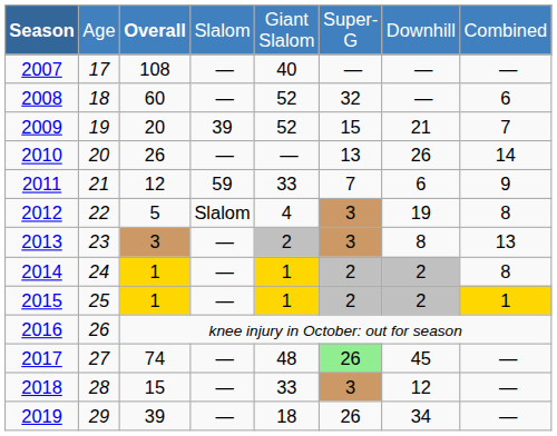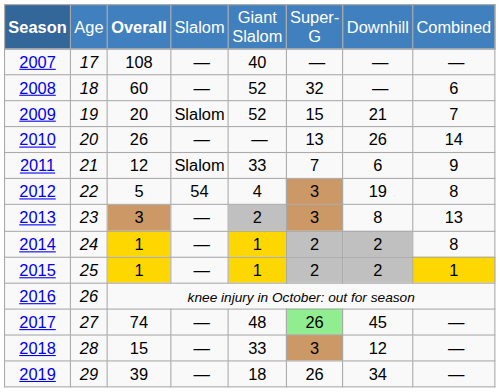2009 | column 4: 39 -> Slalom
2011 | column 4: 59 -> Slalom
2012 | column 4: Slalom -> 54
